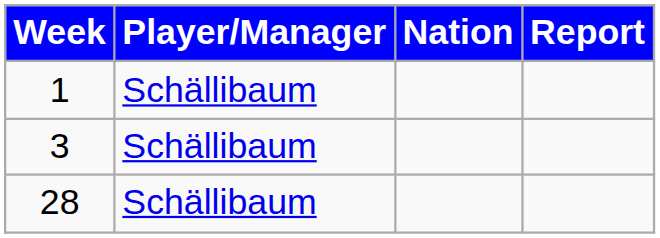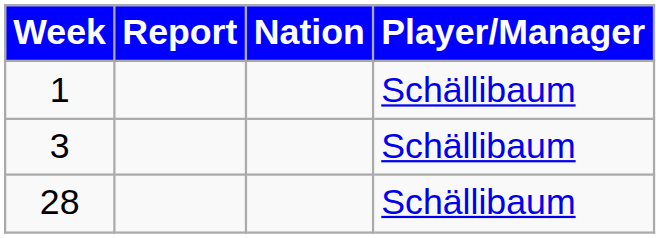columns swapped: Player/Manager <-> Report
